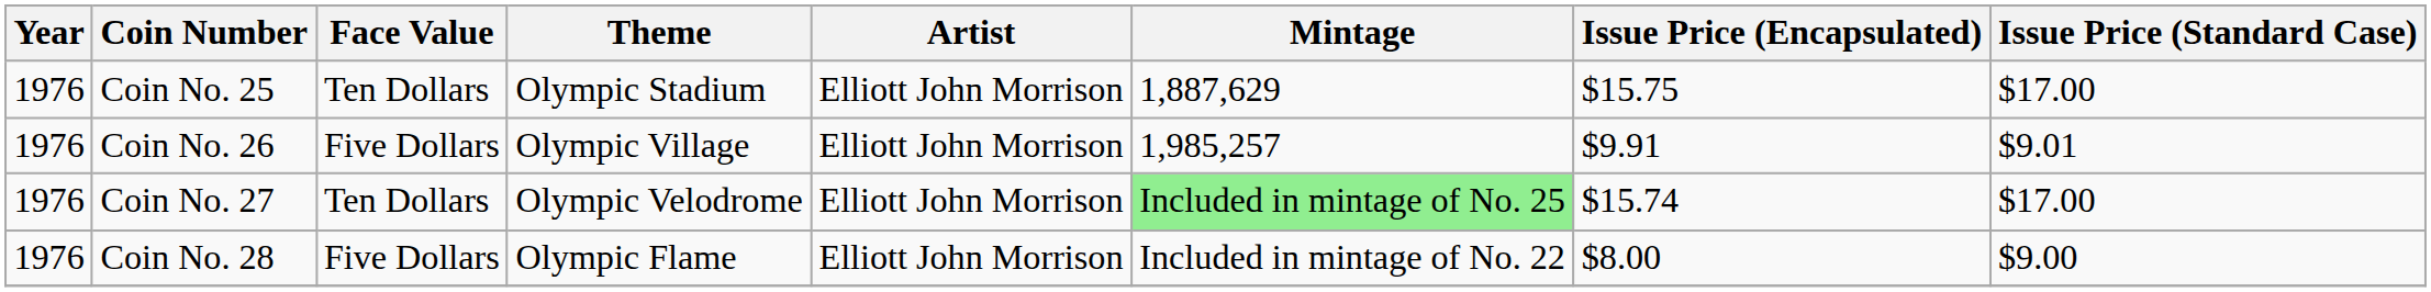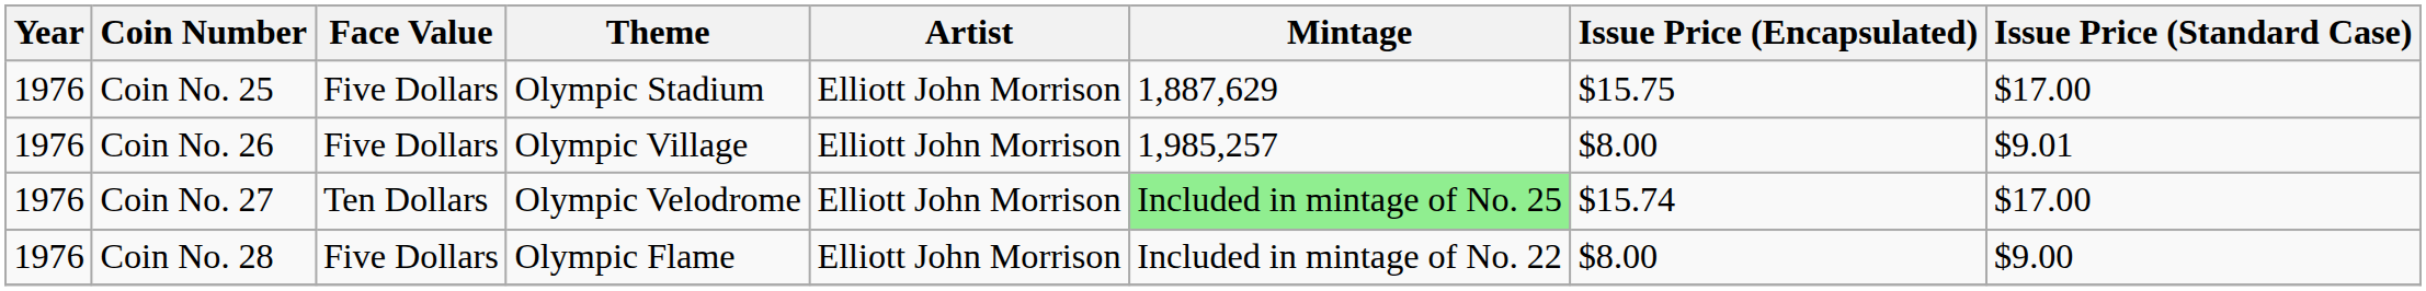Coin No. 25 | Face Value: Ten Dollars -> Five Dollars
Coin No. 26 | Issue Price (Encapsulated): $9.91 -> $8.00
